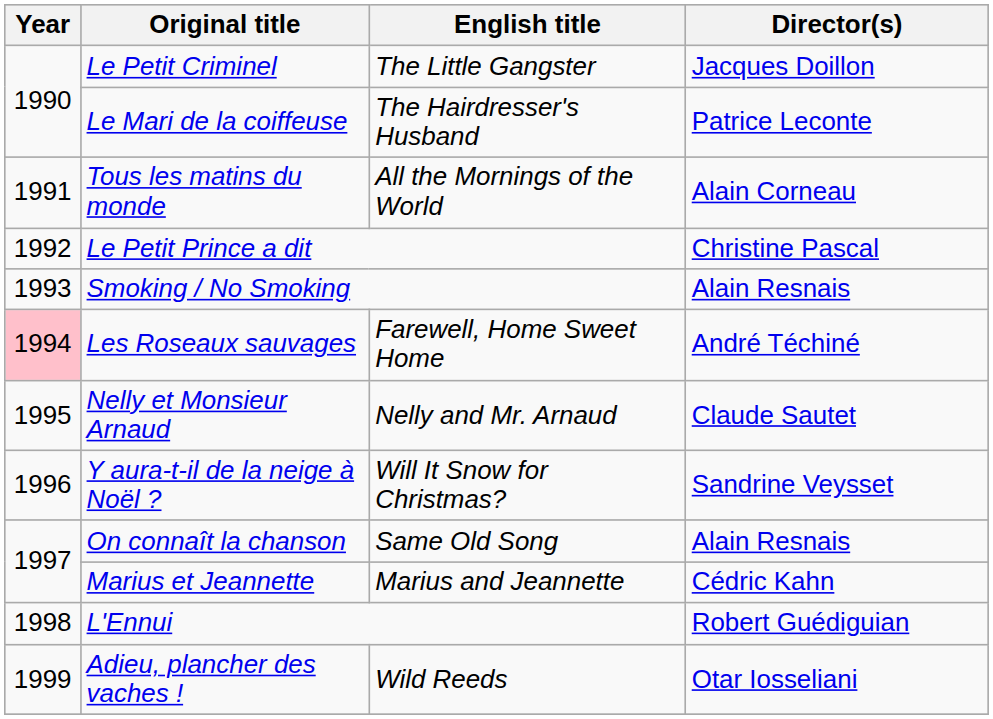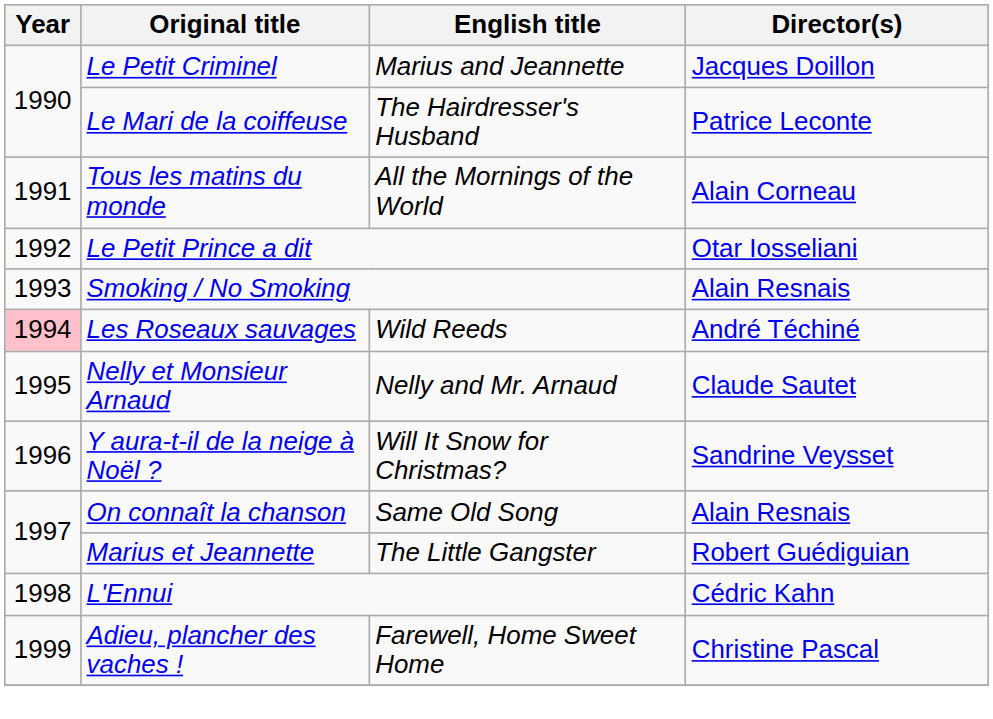Le Petit Criminel | English title: The Little Gangster -> Marius and Jeannette
Le Petit Prince a dit | Director(s): Christine Pascal -> Otar Iosseliani
Les Roseaux sauvages | English title: Farewell, Home Sweet Home -> Wild Reeds
Marius et Jeannette | English title: Marius and Jeannette -> The Little Gangster
Marius et Jeannette | Director(s): Cédric Kahn -> Robert Guédiguian
L'Ennui | Director(s): Robert Guédiguian -> Cédric Kahn
Adieu, plancher des vaches ! | English title: Wild Reeds -> Farewell, Home Sweet Home
Adieu, plancher des vaches ! | Director(s): Otar Iosseliani -> Christine Pascal
